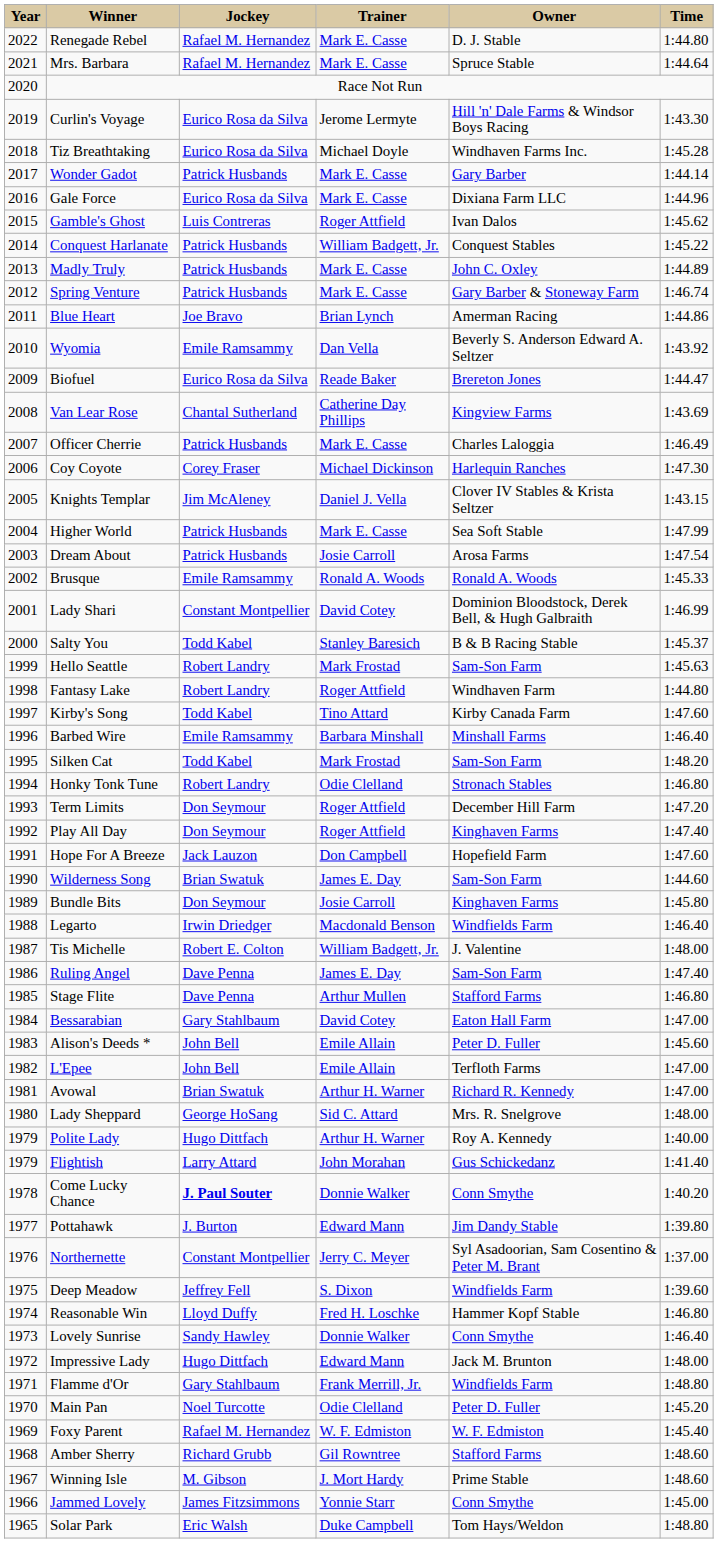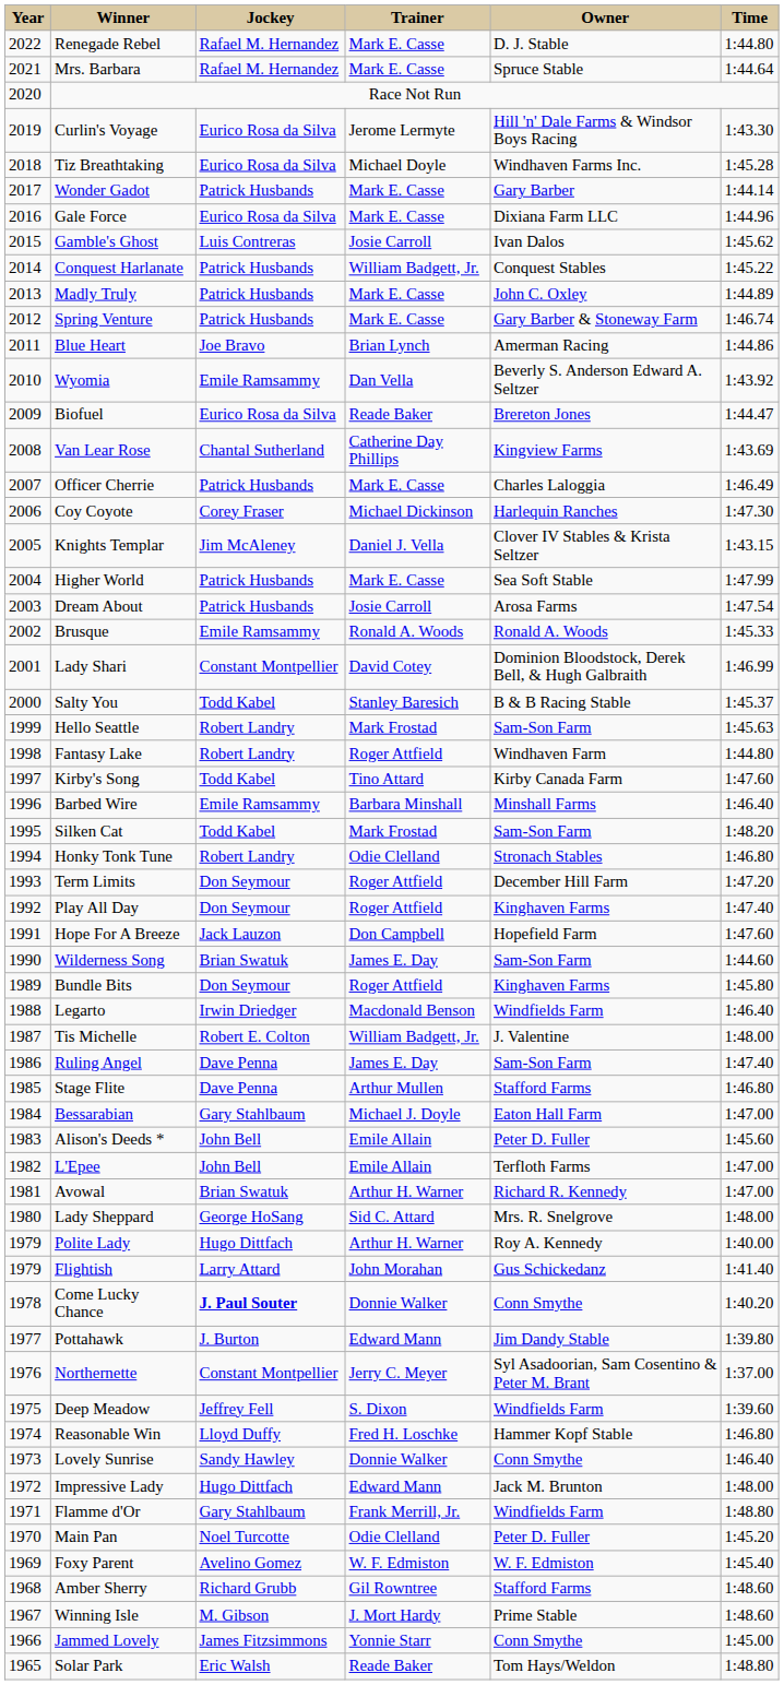Gamble's Ghost | Trainer: Roger Attfield -> Josie Carroll
Bundle Bits | Trainer: Josie Carroll -> Roger Attfield
Bessarabian | Trainer: David Cotey -> Michael J. Doyle
Foxy Parent | Jockey: Rafael M. Hernandez -> Avelino Gomez
Solar Park | Trainer: Duke Campbell -> Reade Baker
